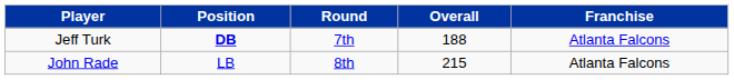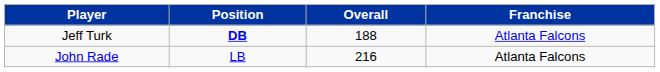- column: Round | 7th | 8th
John Rade | Overall: 215 -> 216
